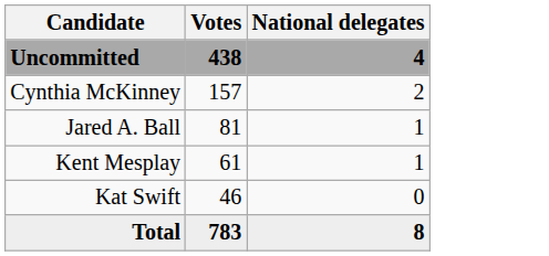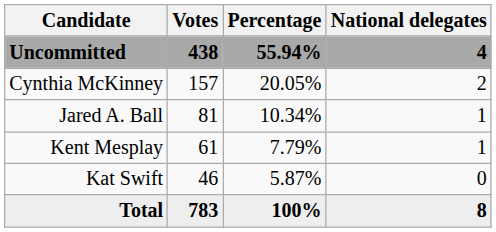+ column: Percentage | 55.94% | 20.05% | 10.34% | 7.79% | 5.87% | 100%
